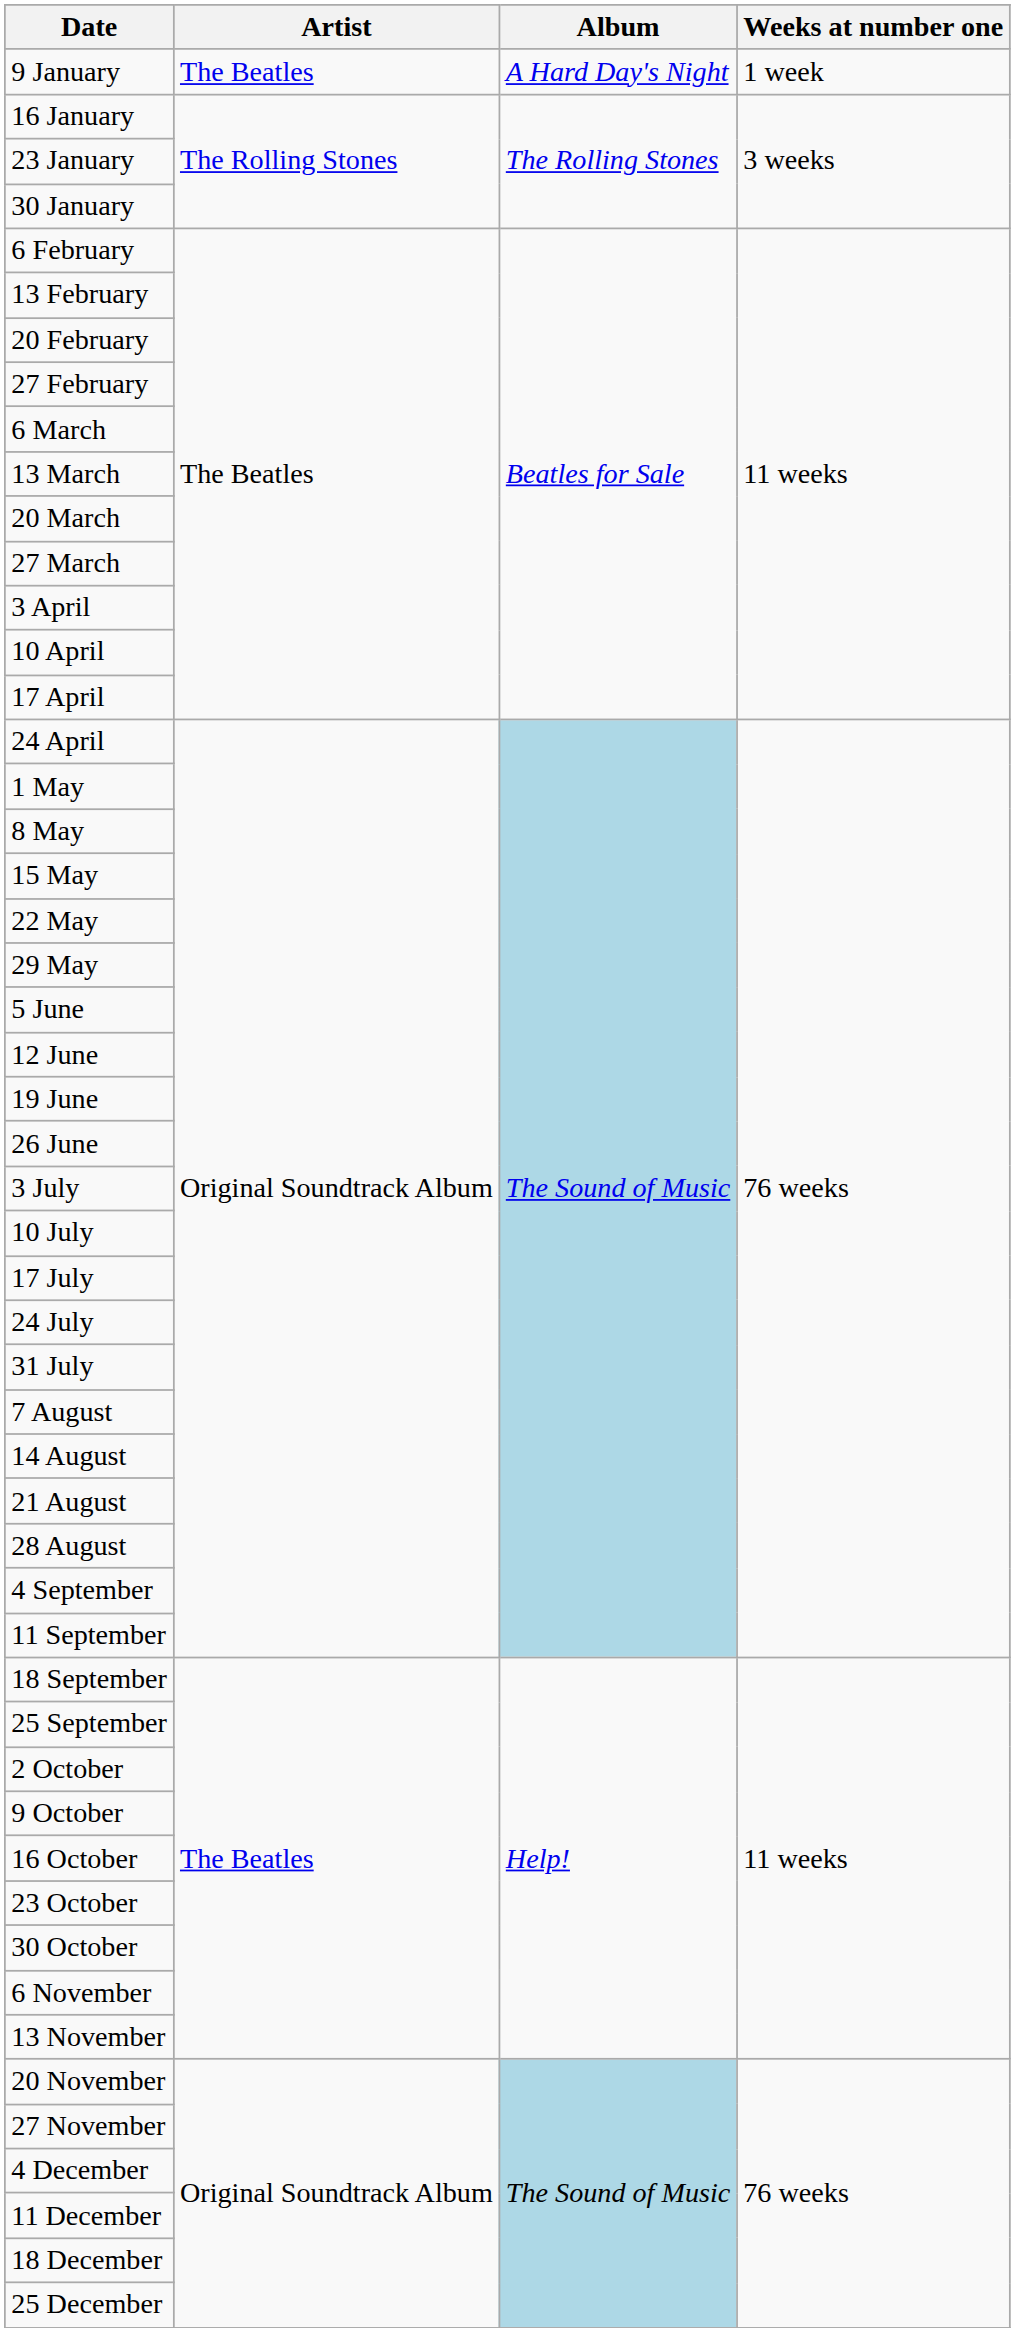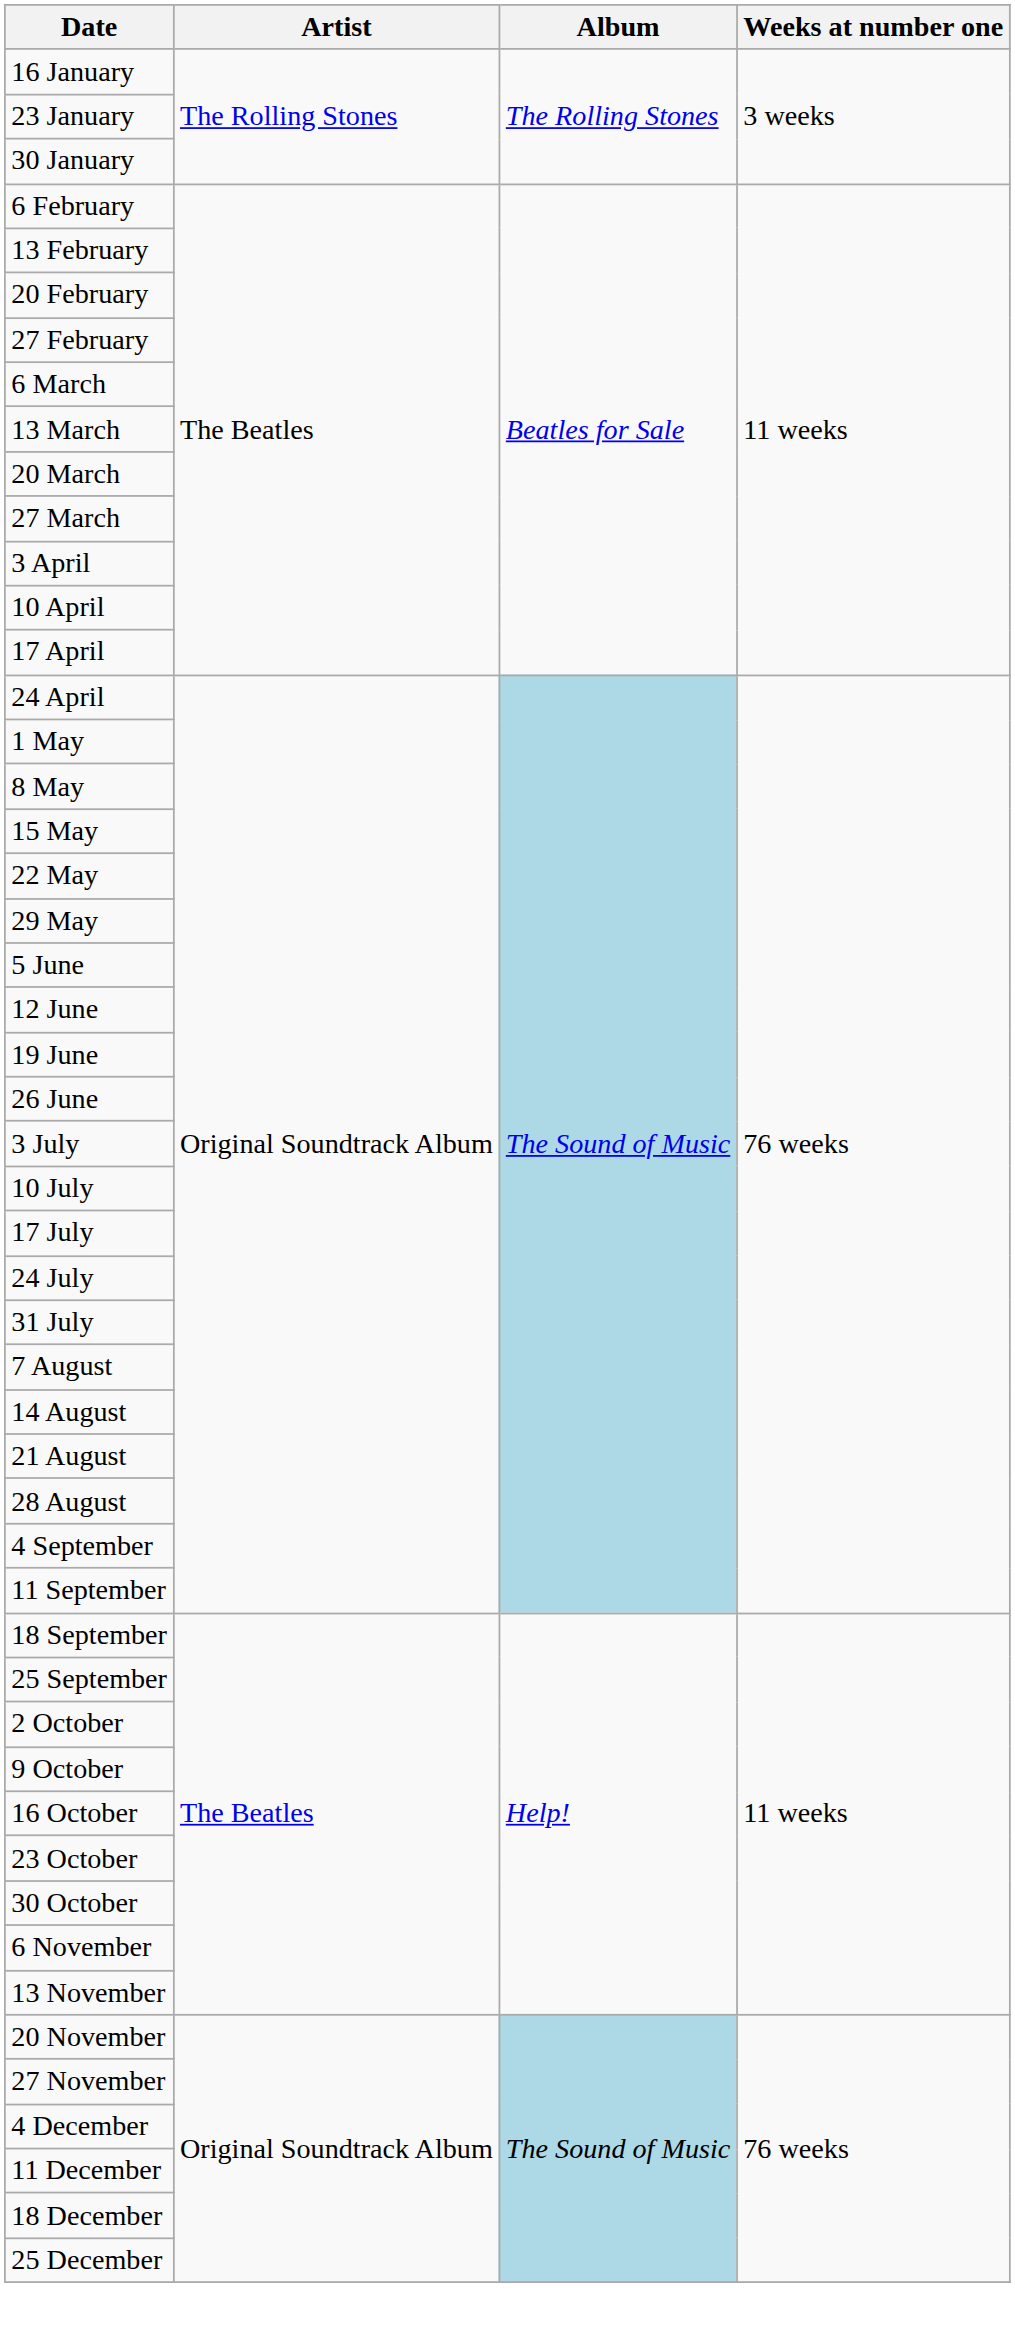- row: 9 January | The Beatles | A Hard Day's Night | 1 week
